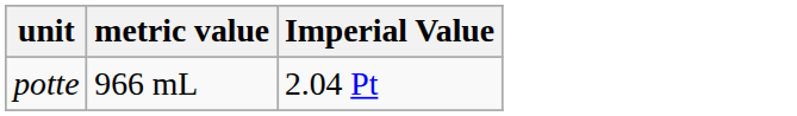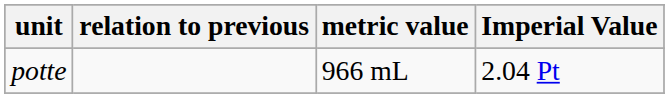+ column: relation to previous
